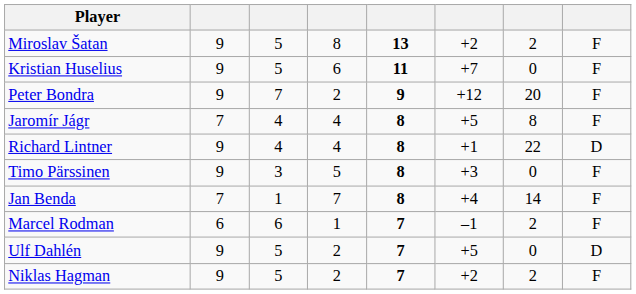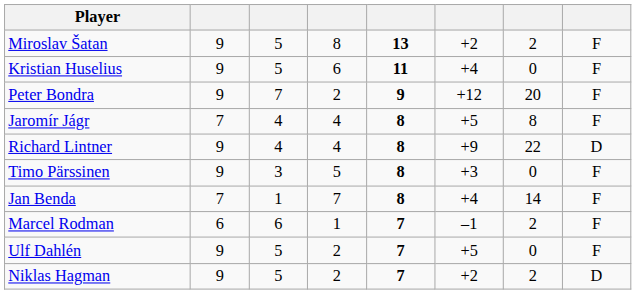Kristian Huselius | column 6: +7 -> +4
Richard Lintner | column 6: +1 -> +9
Ulf Dahlén | column 8: D -> F
Niklas Hagman | column 8: F -> D
